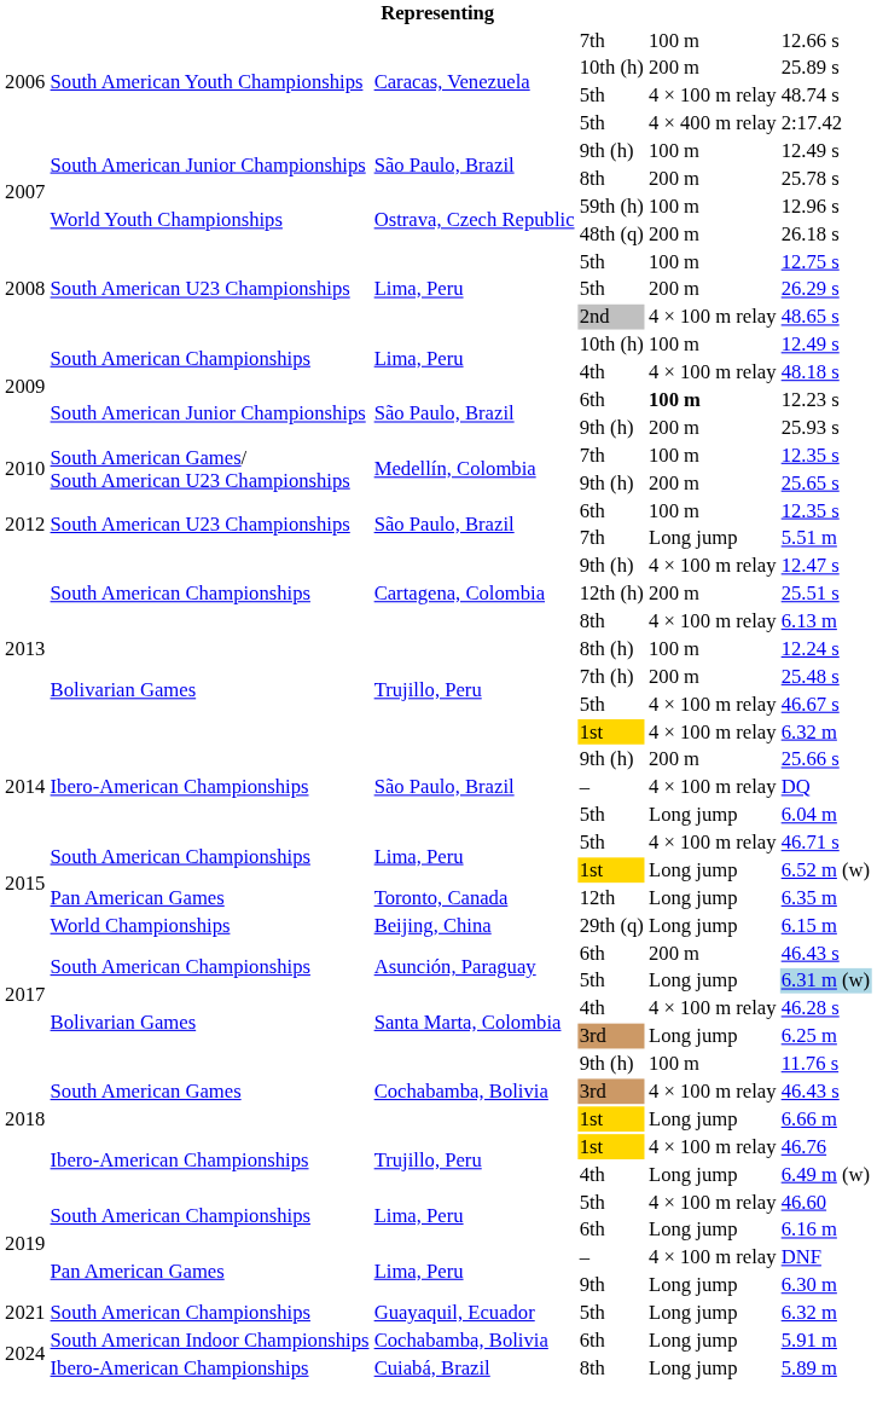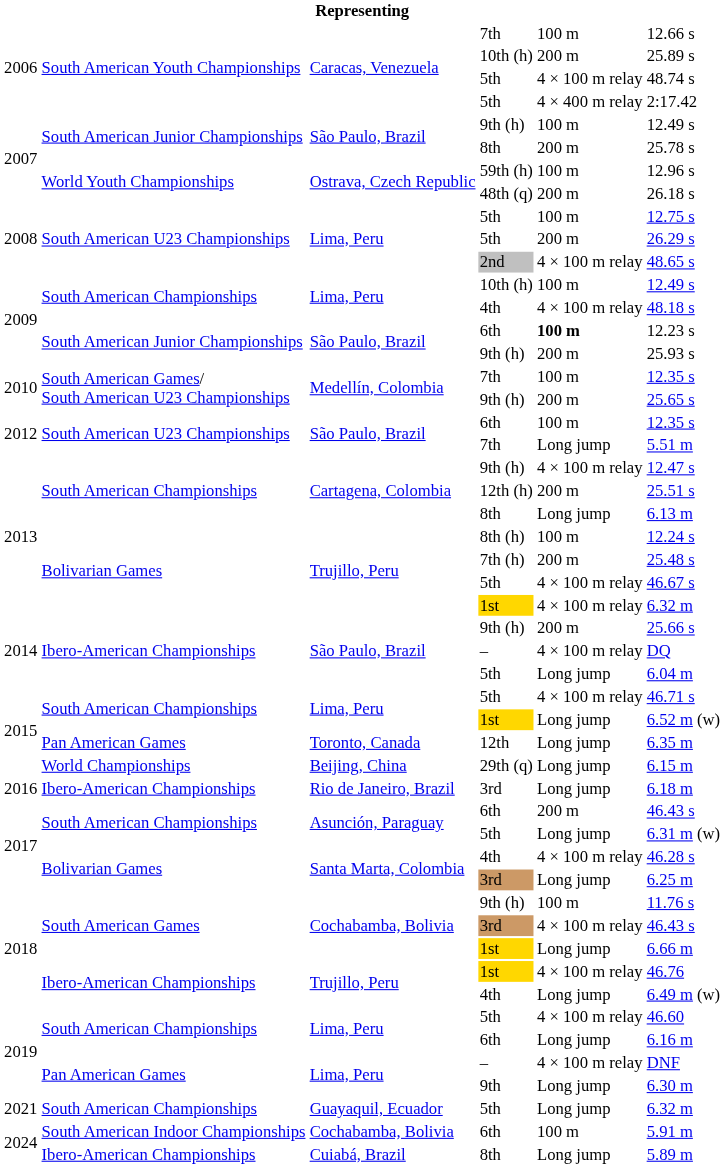2013 / 8th | column 5: 4 × 100 m relay -> Long jump
+ row: 2016 | Ibero-American Championships | Rio de Janeiro, Brazil | 3rd | Long jump | 6.18 m
2017 / 5th | column 6: lightblue background -> no background
2024 / 6th | column 5: Long jump -> 100 m
